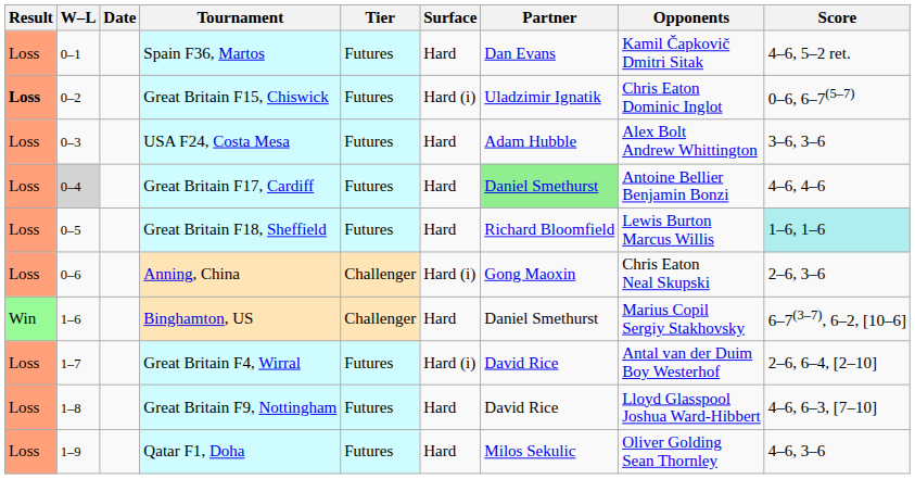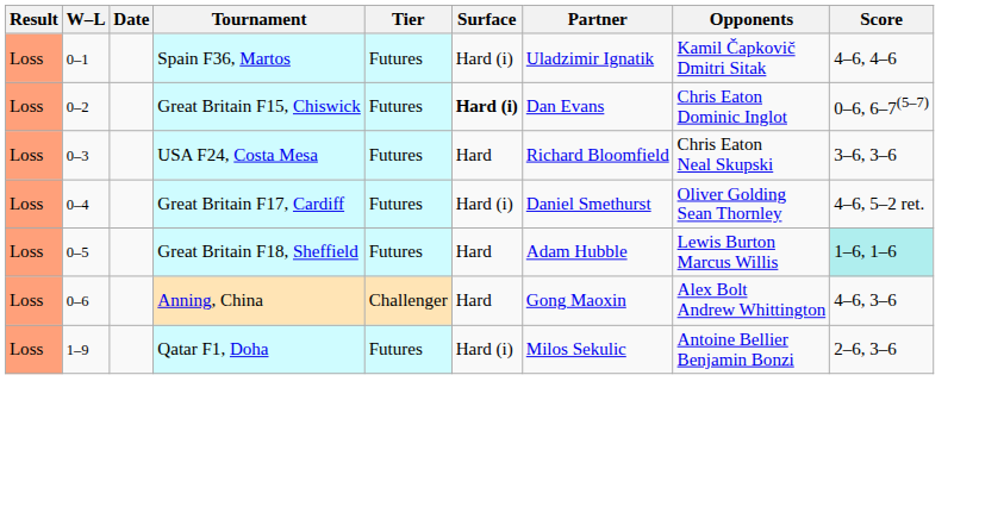Spain F36, Martos | Surface: Hard -> Hard (i)
Spain F36, Martos | Partner: Dan Evans -> Uladzimir Ignatik
Spain F36, Martos | Score: 4–6, 5–2 ret. -> 4–6, 4–6
Great Britain F15, Chiswick | Result: bold -> normal
Great Britain F15, Chiswick | Surface: normal -> bold
Great Britain F15, Chiswick | Partner: Uladzimir Ignatik -> Dan Evans
USA F24, Costa Mesa | Partner: Adam Hubble -> Richard Bloomfield
USA F24, Costa Mesa | Opponents: Alex Bolt Andrew Whittington -> Chris Eaton Neal Skupski
Great Britain F17, Cardiff | W–L: lightgrey background -> no background
Great Britain F17, Cardiff | Surface: Hard -> Hard (i)
Great Britain F17, Cardiff | Partner: lightgreen background -> no background
Great Britain F17, Cardiff | Opponents: Antoine Bellier Benjamin Bonzi -> Oliver Golding Sean Thornley
Great Britain F17, Cardiff | Score: 4–6, 4–6 -> 4–6, 5–2 ret.
Great Britain F18, Sheffield | Partner: Richard Bloomfield -> Adam Hubble
Anning, China | Surface: Hard (i) -> Hard
Anning, China | Opponents: Chris Eaton Neal Skupski -> Alex Bolt Andrew Whittington
Anning, China | Score: 2–6, 3–6 -> 4–6, 3–6
- row: Win | 1–6 | Binghamton, US | Challenger | Hard | Daniel Smethurst | Marius Copil Sergiy Stakhovsky | 6–7(3–7), 6–2, [10–6]
- row: Loss | 1–7 | Great Britain F4, Wirral | Futures | Hard (i) | David Rice | Antal van der Duim Boy Westerhof | 2–6, 6–4, [2–10]
- row: Loss | 1–8 | Great Britain F9, Nottingham | Futures | Hard | David Rice | Lloyd Glasspool Joshua Ward-Hibbert | 4–6, 6–3, [7–10]
Qatar F1, Doha | Surface: Hard -> Hard (i)
Qatar F1, Doha | Opponents: Oliver Golding Sean Thornley -> Antoine Bellier Benjamin Bonzi
Qatar F1, Doha | Score: 4–6, 3–6 -> 2–6, 3–6
